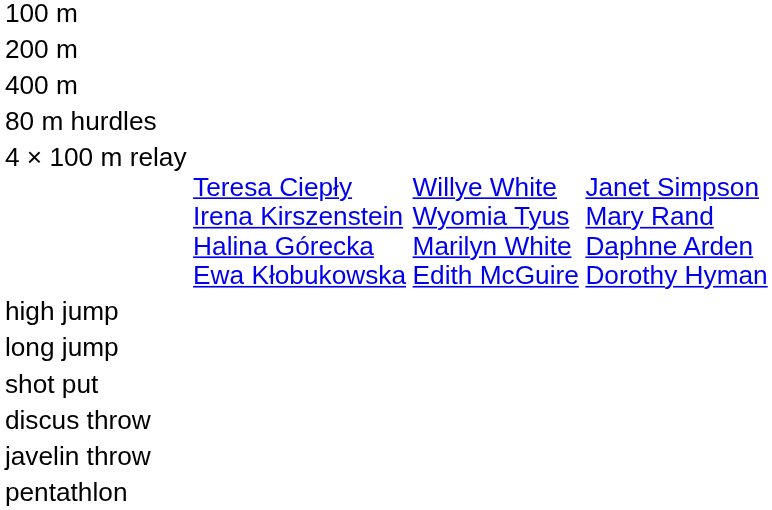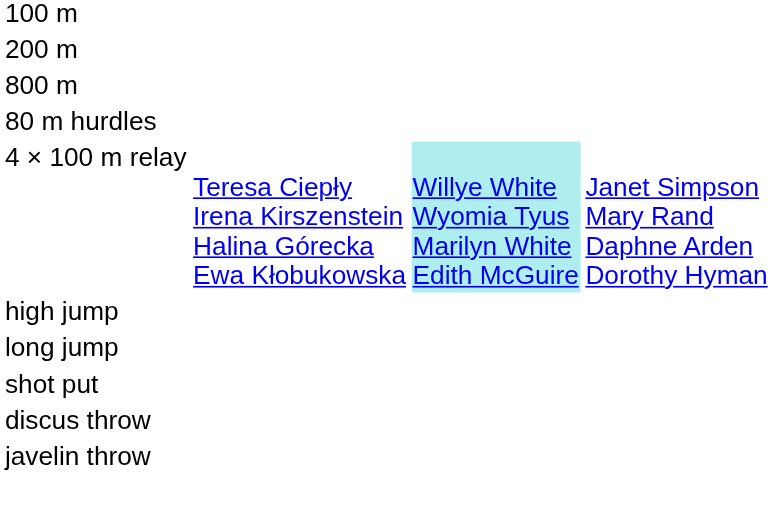- row: 400 m
+ row: 800 m
4 × 100 m relay | column 3: no background -> paleturquoise background
- row: pentathlon
